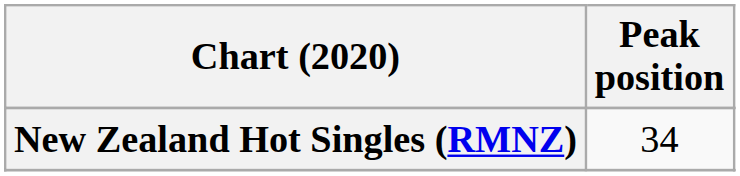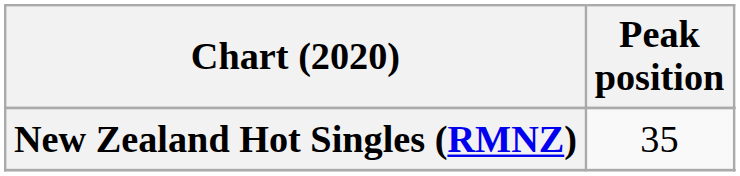New Zealand Hot Singles (RMNZ) | Peak position: 34 -> 35
